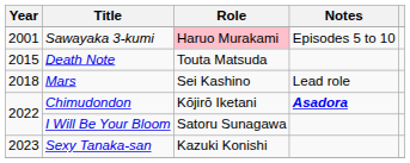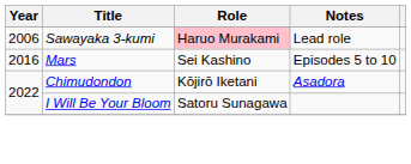Sawayaka 3-kumi | Year: 2001 -> 2006
Sawayaka 3-kumi | Notes: Episodes 5 to 10 -> Lead role
- row: 2015 | Death Note | Touta Matsuda
Mars | Year: 2018 -> 2016
Mars | Notes: Lead role -> Episodes 5 to 10
Chimudondon | Notes: bold -> normal
- row: 2023 | Sexy Tanaka-san | Kazuki Konishi
